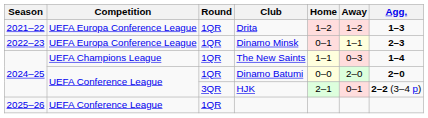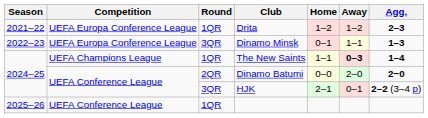Drita | Agg.: 1–3 -> 2–3
Dinamo Minsk | Round: 1QR -> 3QR
Dinamo Minsk | Agg.: 2–3 -> 1–3
The New Saints | Away: normal -> bold
Dinamo Batumi | Round: 1QR -> 2QR
